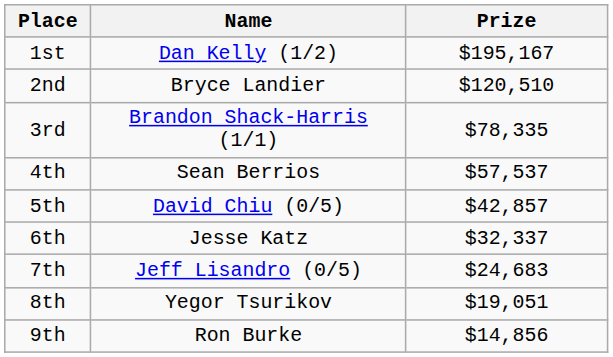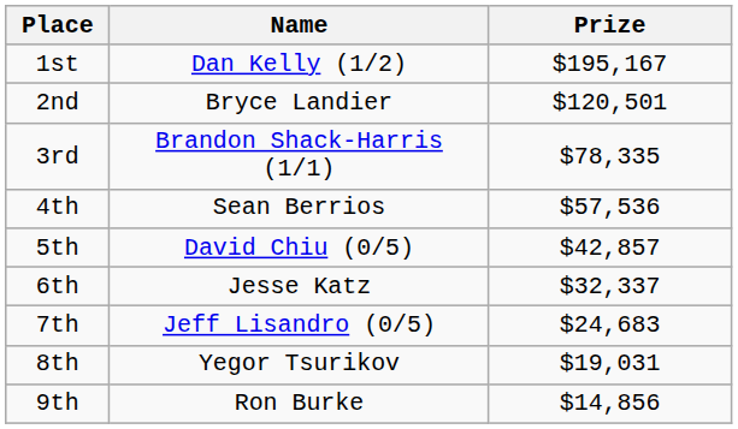2nd | Prize: $120,510 -> $120,501
4th | Prize: $57,537 -> $57,536
8th | Prize: $19,051 -> $19,031
